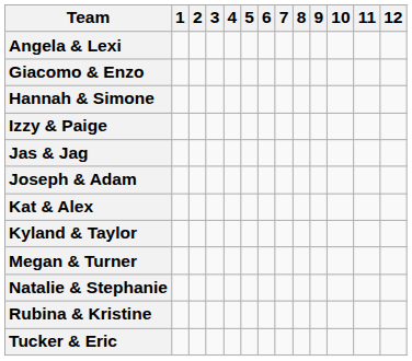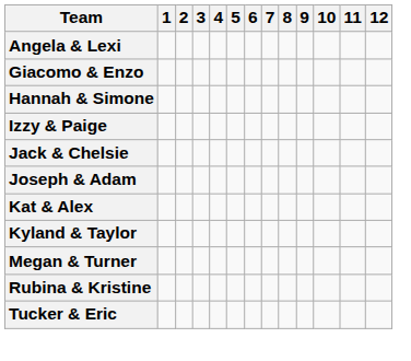+ row: Jack & Chelsie
- row: Jas & Jag
- row: Natalie & Stephanie
